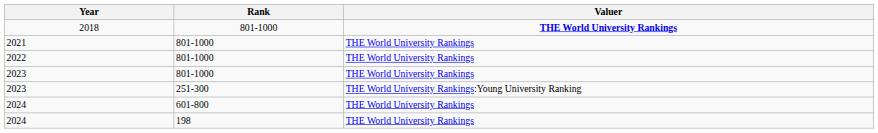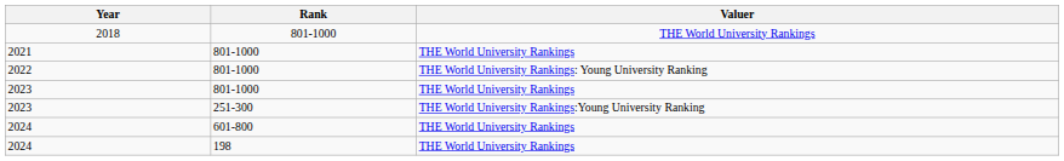2018 | Valuer: bold -> normal
2022 | Valuer: THE World University Rankings -> THE World University Rankings: Young University Ranking
